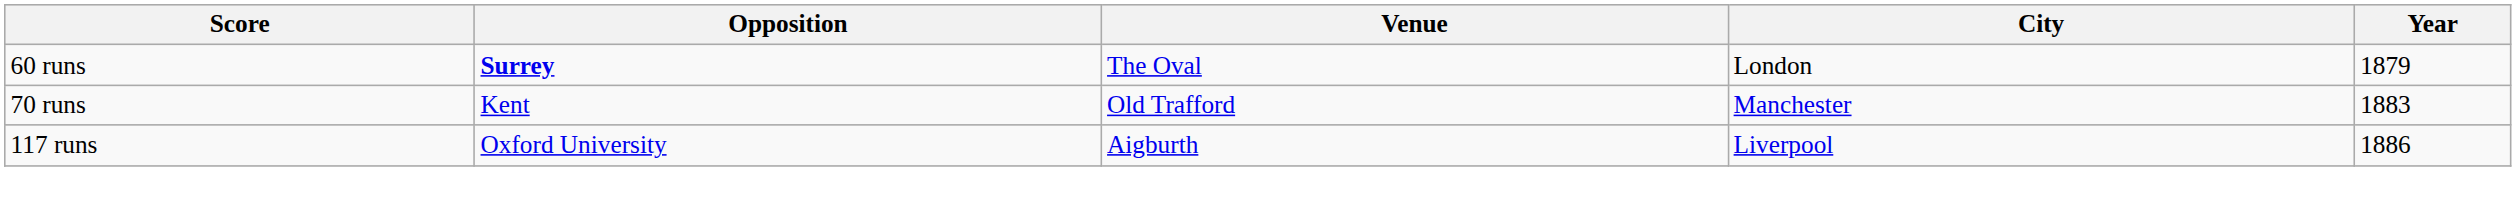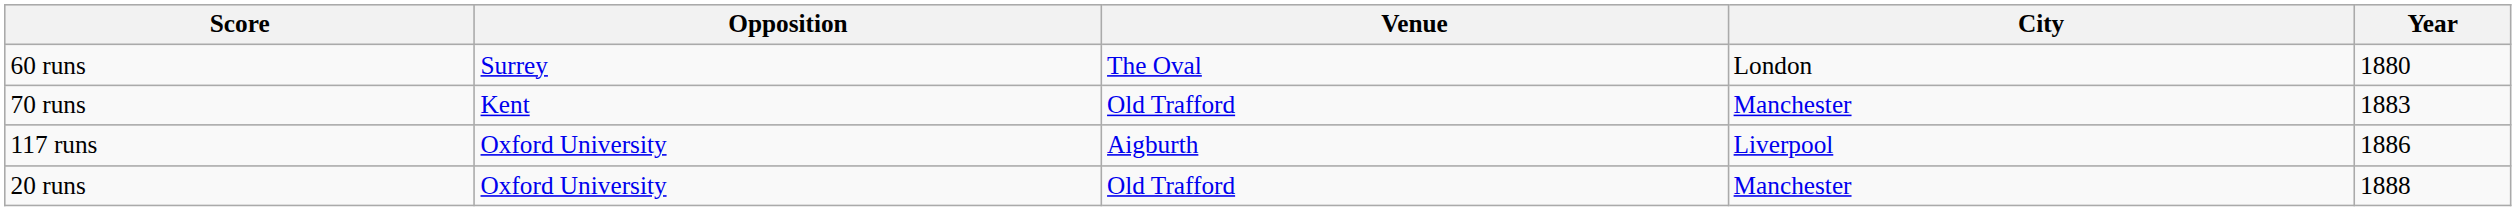60 runs | Opposition: bold -> normal
60 runs | Year: 1879 -> 1880
+ row: 20 runs | Oxford University | Old Trafford | Manchester | 1888
